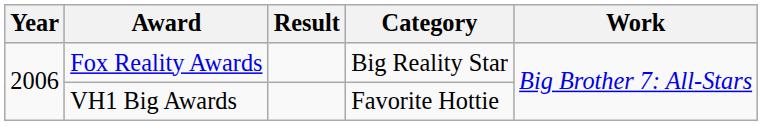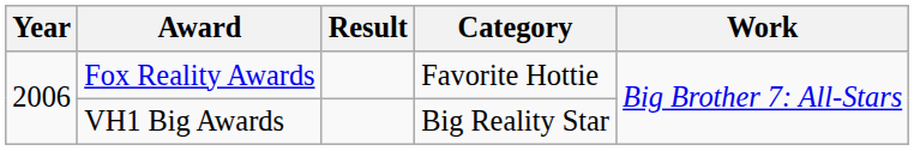Fox Reality Awards | Category: Big Reality Star -> Favorite Hottie
VH1 Big Awards | Category: Favorite Hottie -> Big Reality Star
